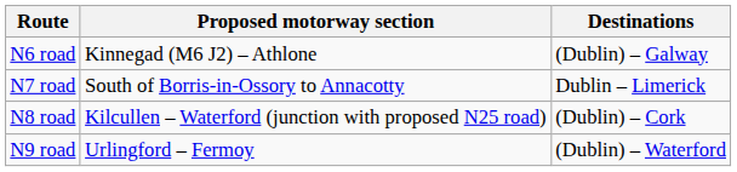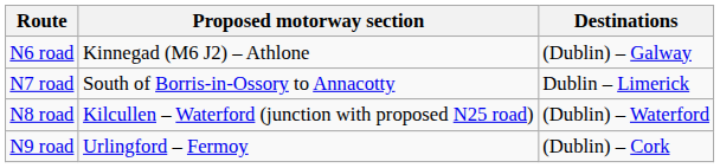N8 road | Destinations: (Dublin) – Cork -> (Dublin) – Waterford
N9 road | Destinations: (Dublin) – Waterford -> (Dublin) – Cork
